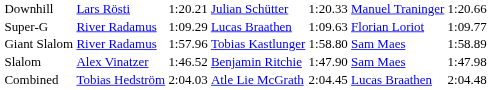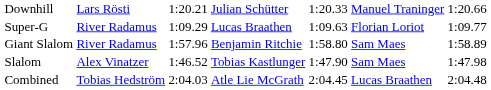Giant Slalom | column 4: Tobias Kastlunger -> Benjamin Ritchie
Slalom | column 4: Benjamin Ritchie -> Tobias Kastlunger
